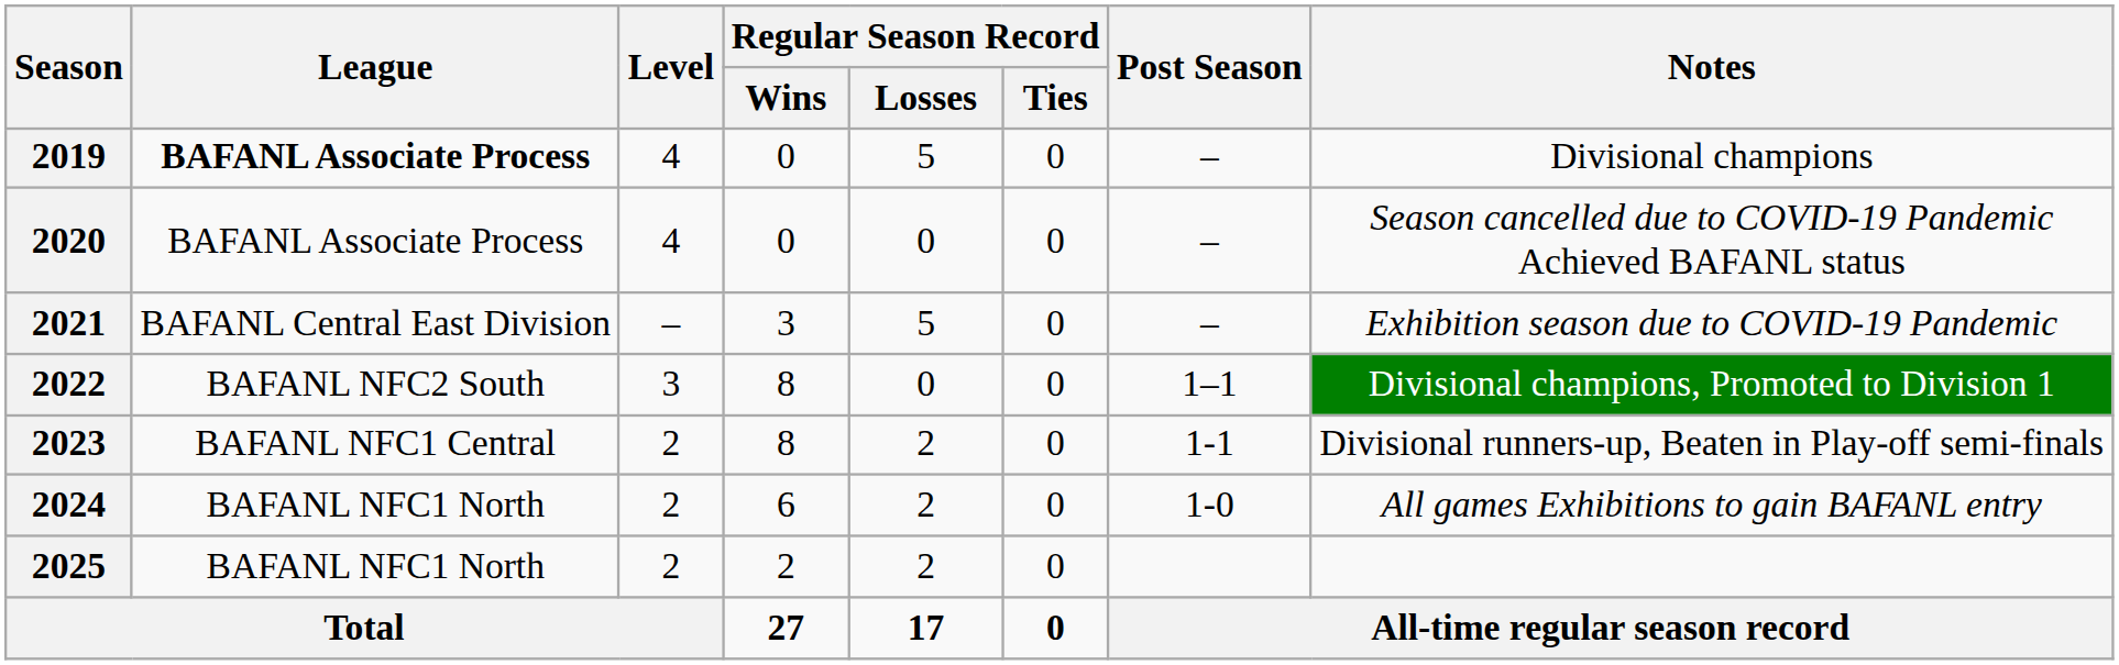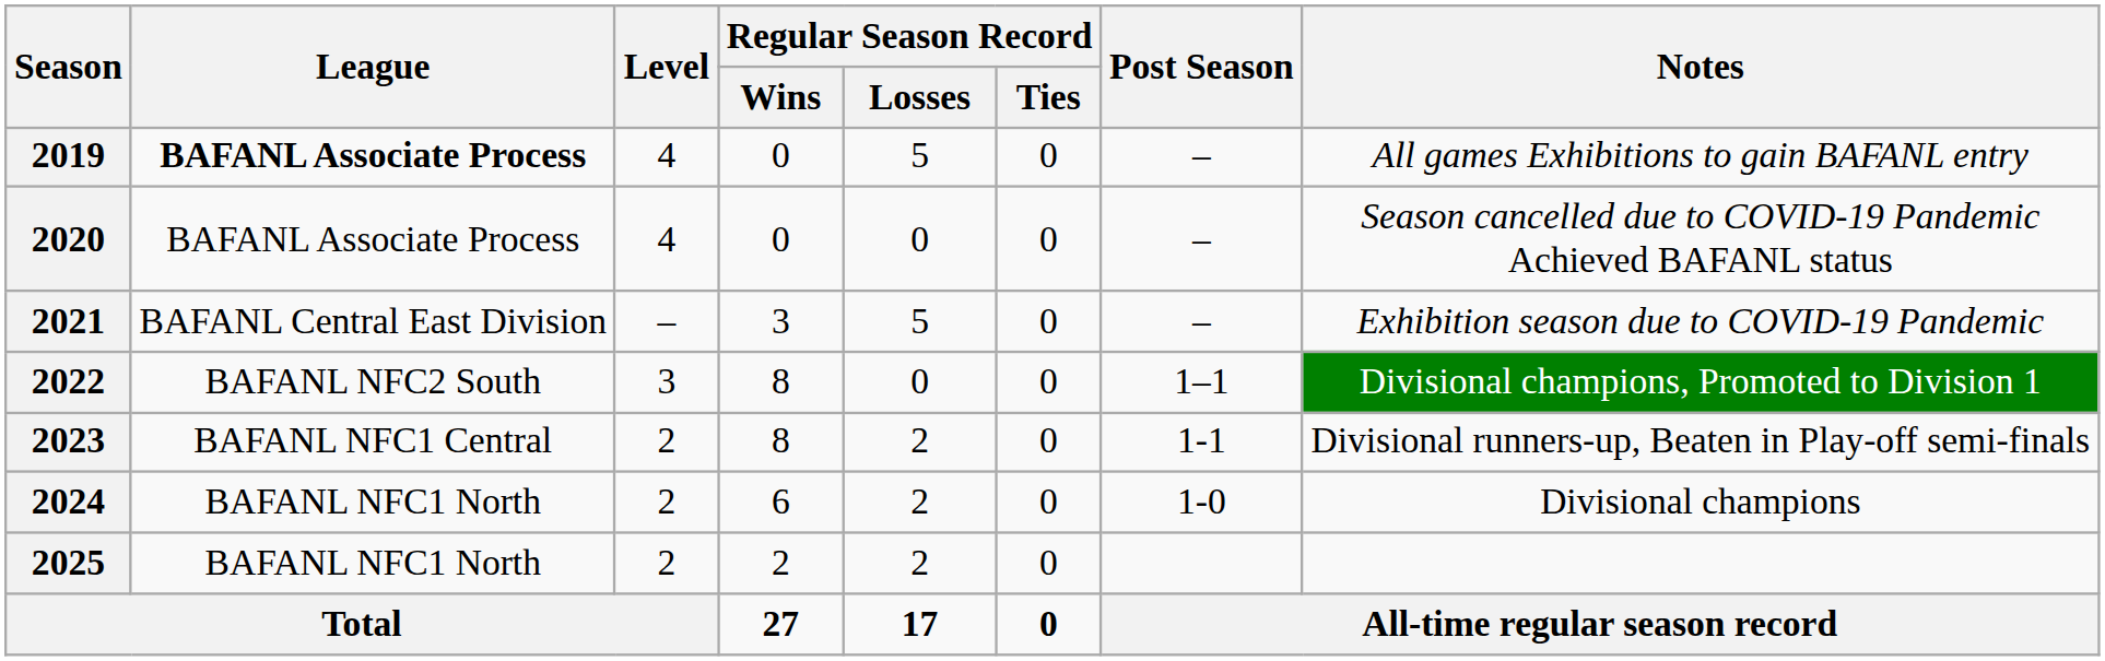2019 | Notes: Divisional champions -> All games Exhibitions to gain BAFANL entry
2024 | Notes: All games Exhibitions to gain BAFANL entry -> Divisional champions
